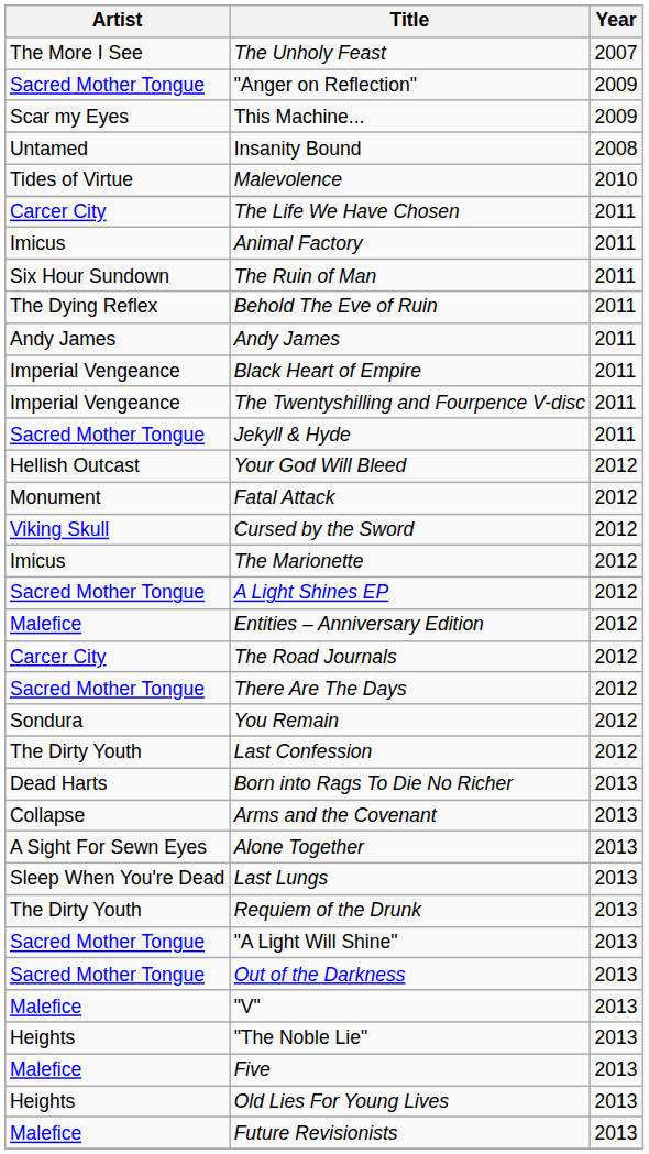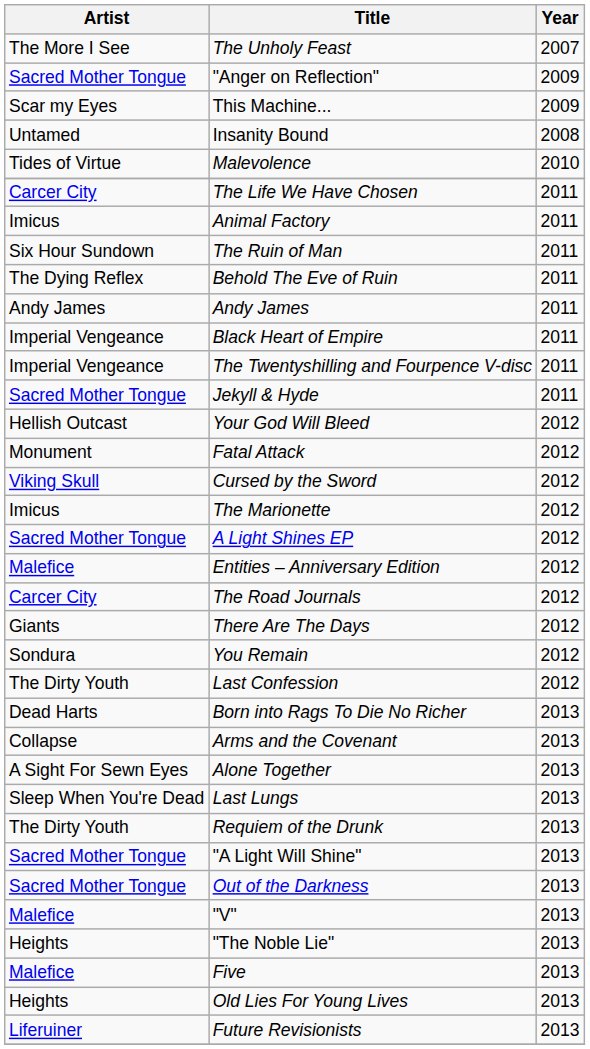There Are The Days | Artist: Sacred Mother Tongue -> Giants
Future Revisionists | Artist: Malefice -> Liferuiner
